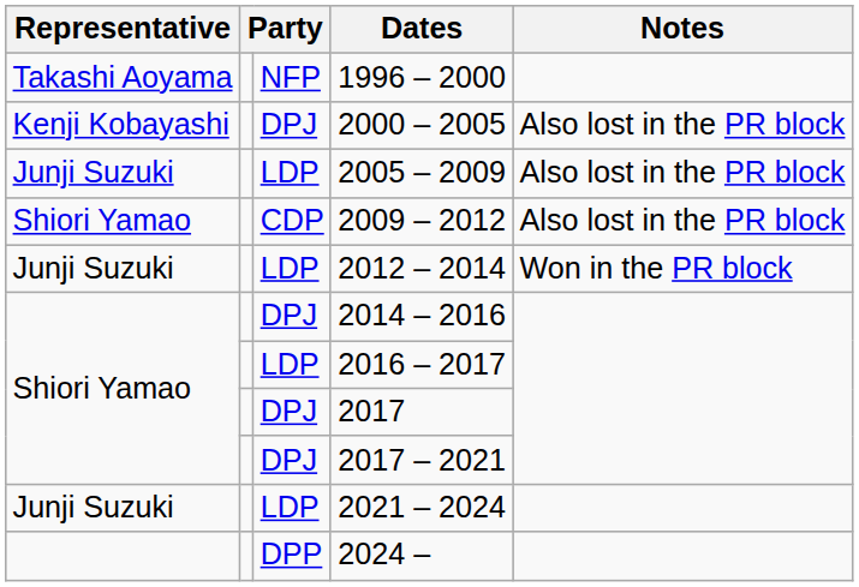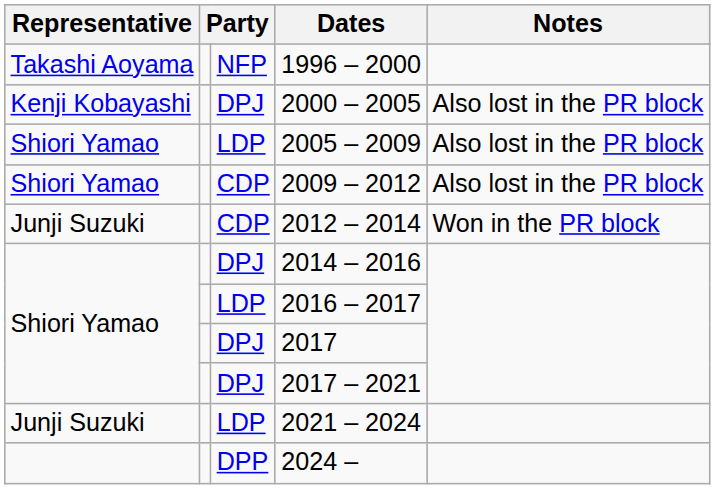2005 – 2009 | Representative: Junji Suzuki -> Shiori Yamao
2012 – 2014 | column 3: LDP -> CDP
